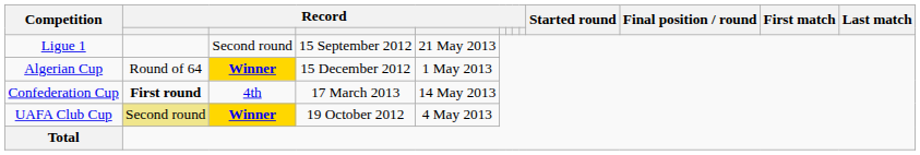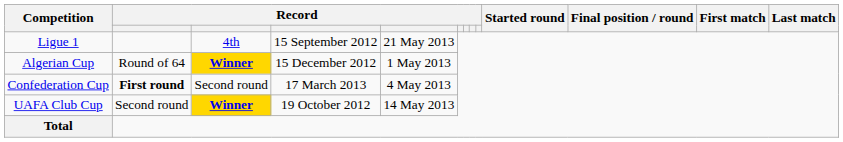Ligue 1 | column 3: Second round -> 4th
Confederation Cup | column 3: 4th -> Second round
Confederation Cup | column 5: 14 May 2013 -> 4 May 2013
UAFA Club Cup | column 2: khaki background -> no background
UAFA Club Cup | column 5: 4 May 2013 -> 14 May 2013
